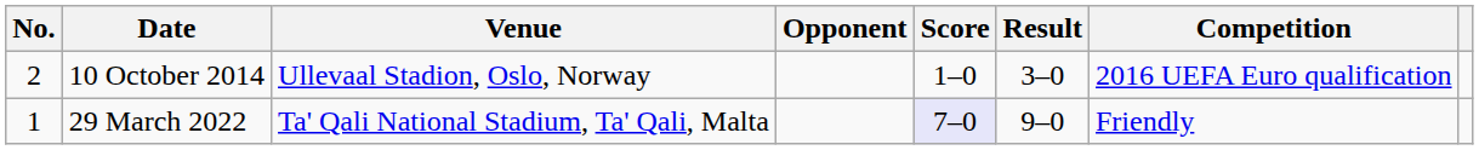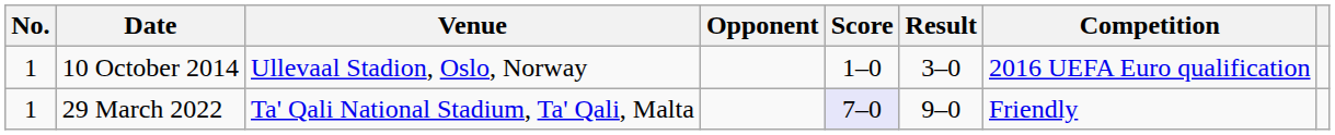10 October 2014 | No.: 2 -> 1
